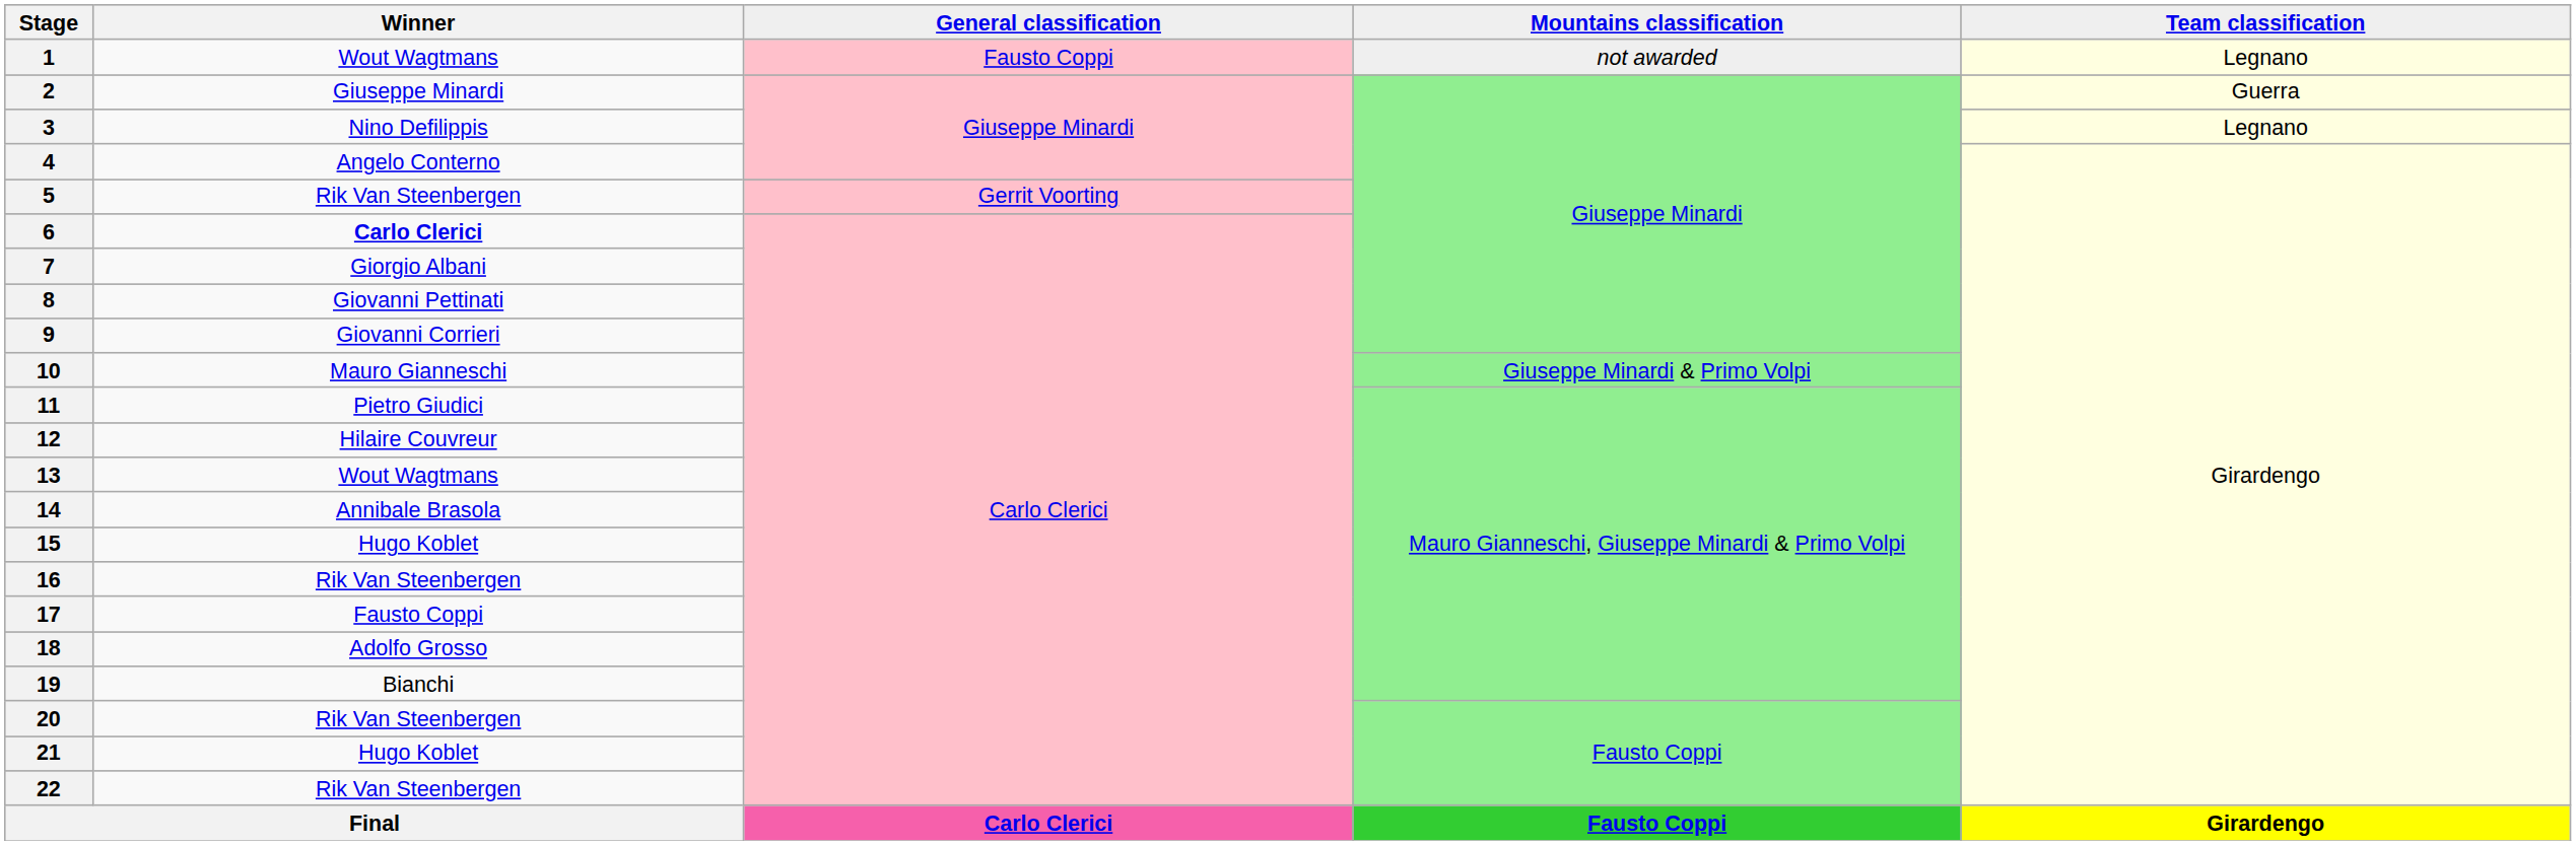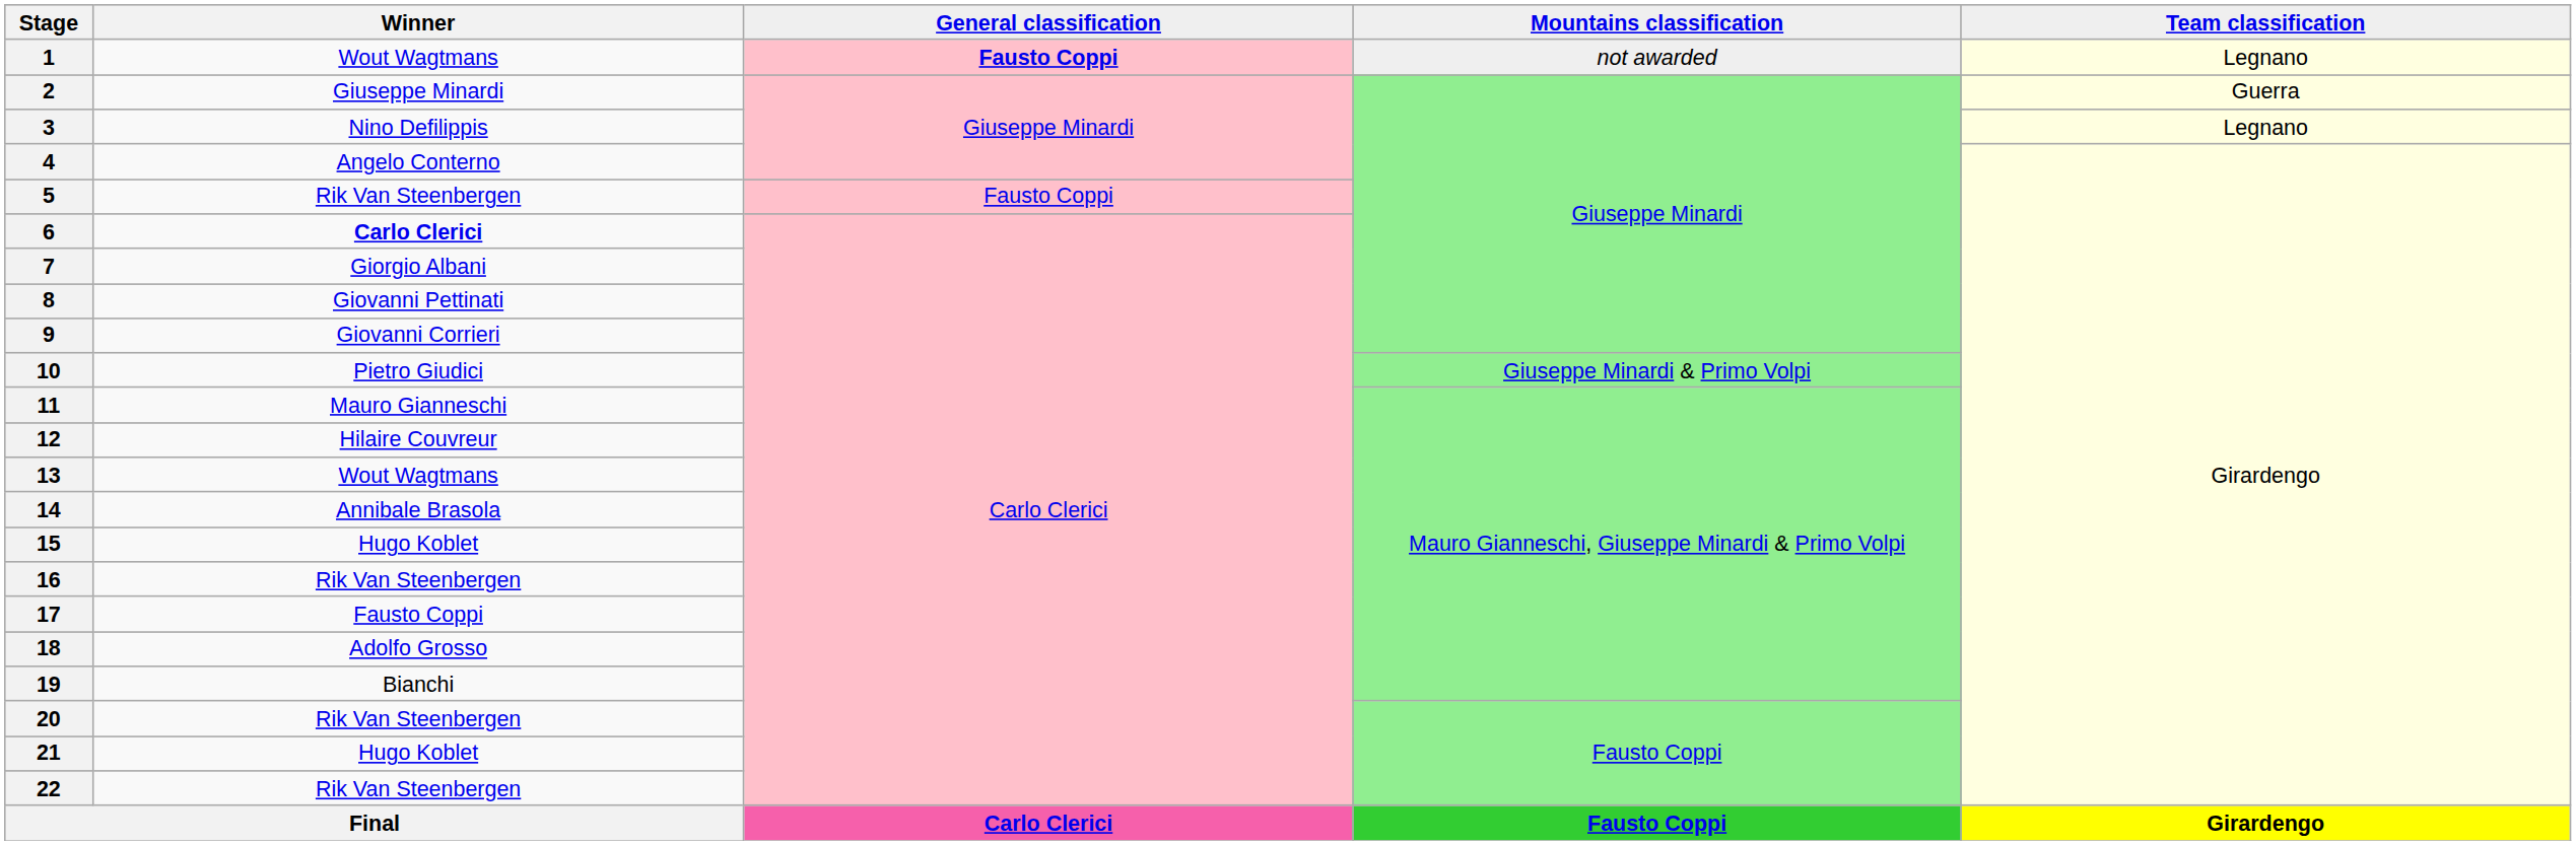1 | General classification: normal -> bold
5 | General classification: Gerrit Voorting -> Fausto Coppi
10 | Winner: Mauro Gianneschi -> Pietro Giudici
11 | Winner: Pietro Giudici -> Mauro Gianneschi
